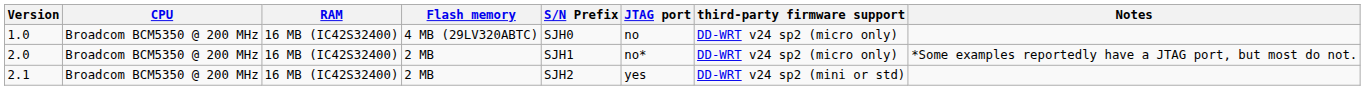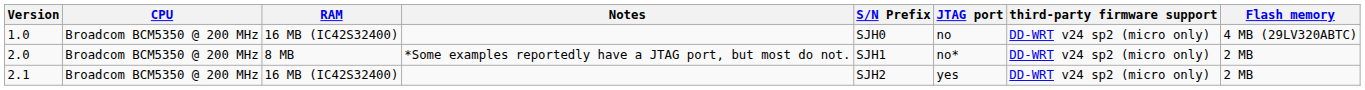columns swapped: Flash memory <-> Notes
2.0 | RAM: 16 MB (IC42S32400) -> 8 MB
2.1 | third-party firmware support: DD-WRT v24 sp2 (mini or std) -> DD-WRT v24 sp2 (micro only)
